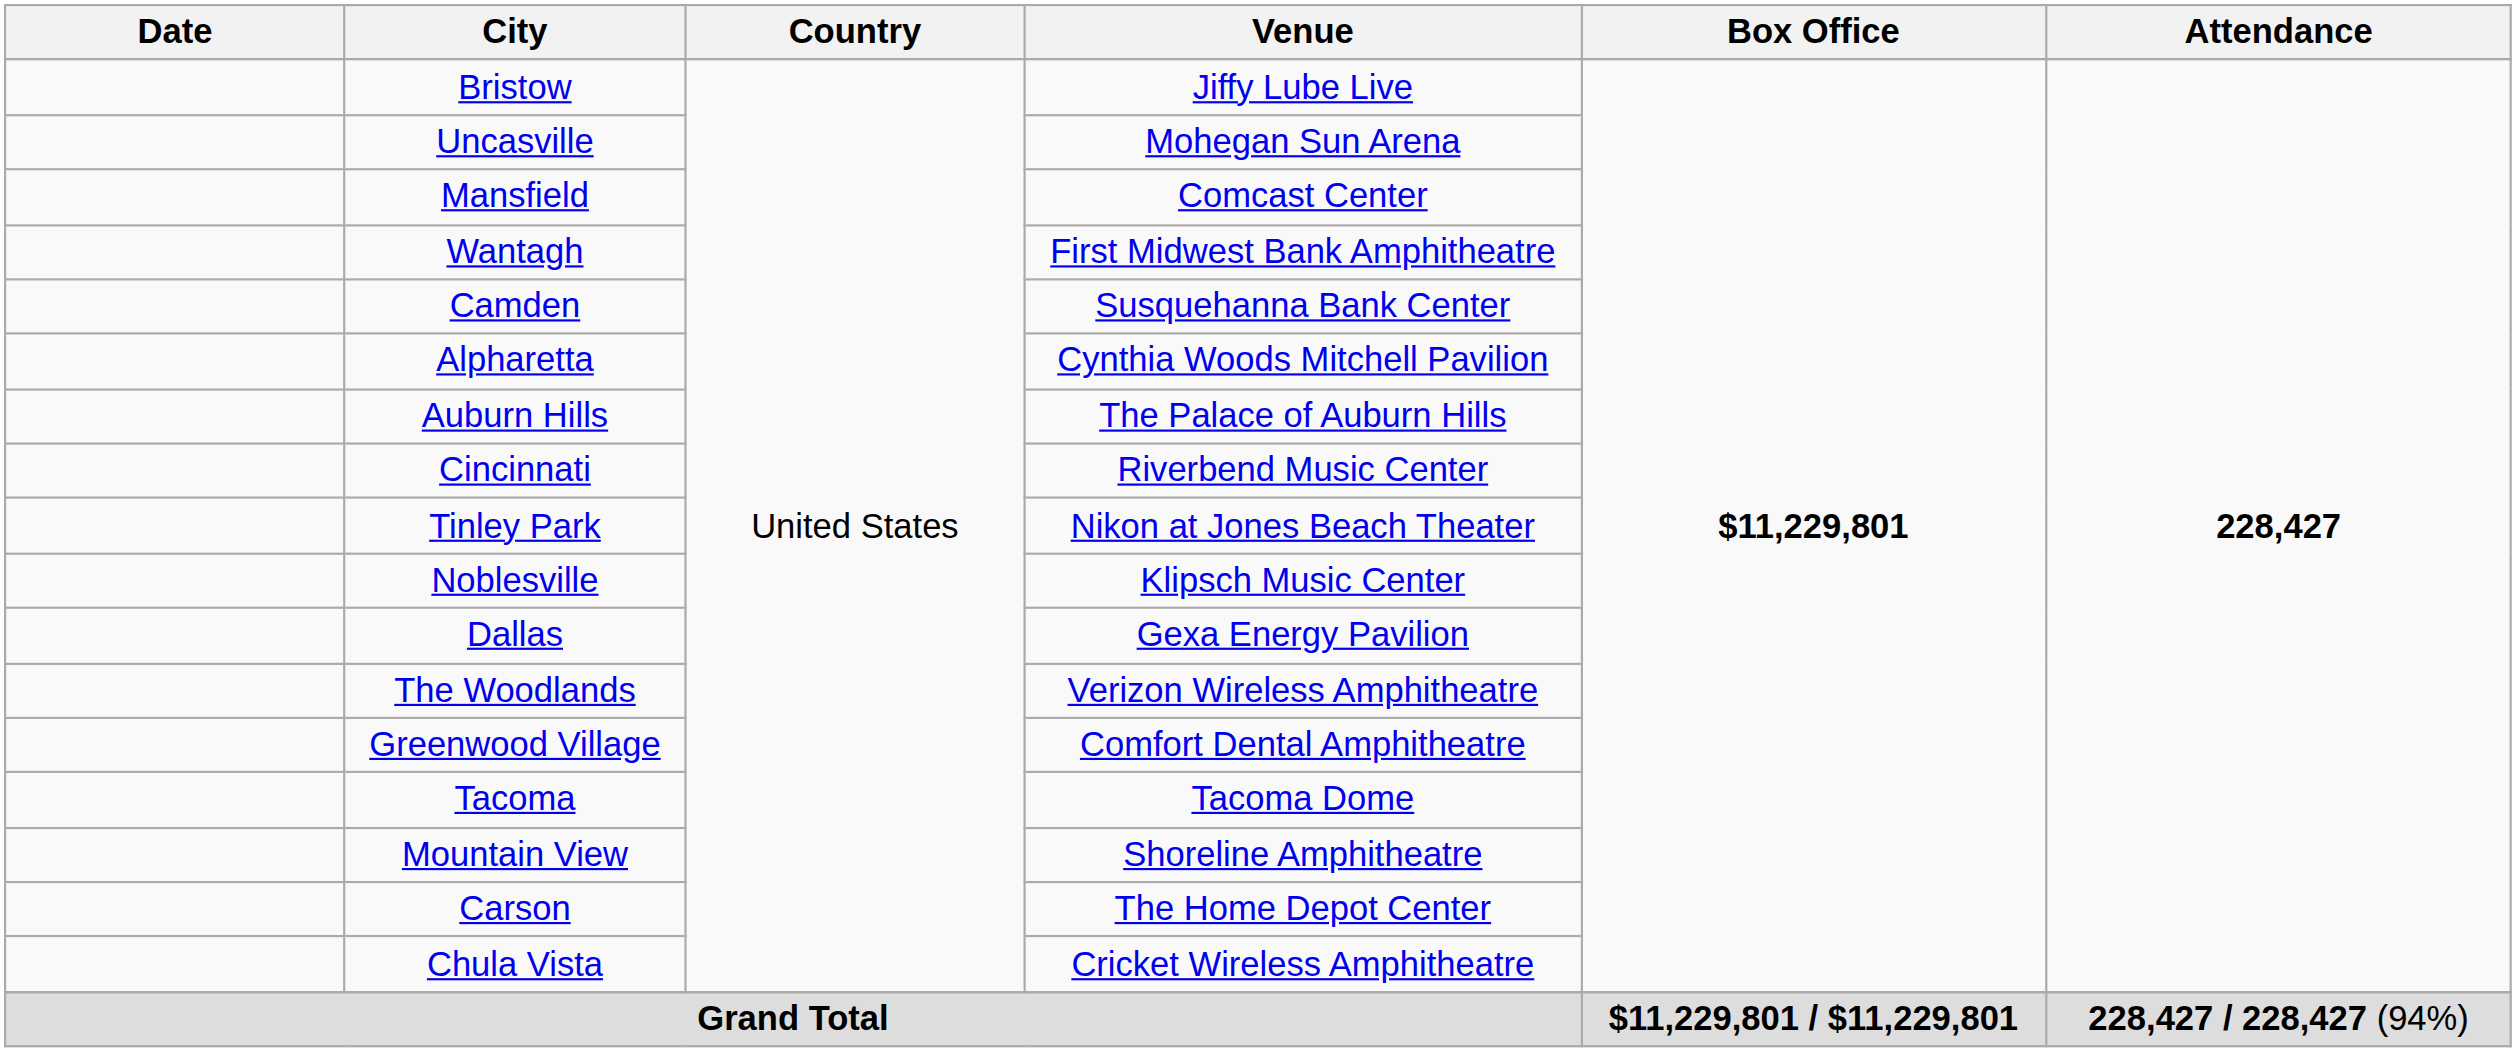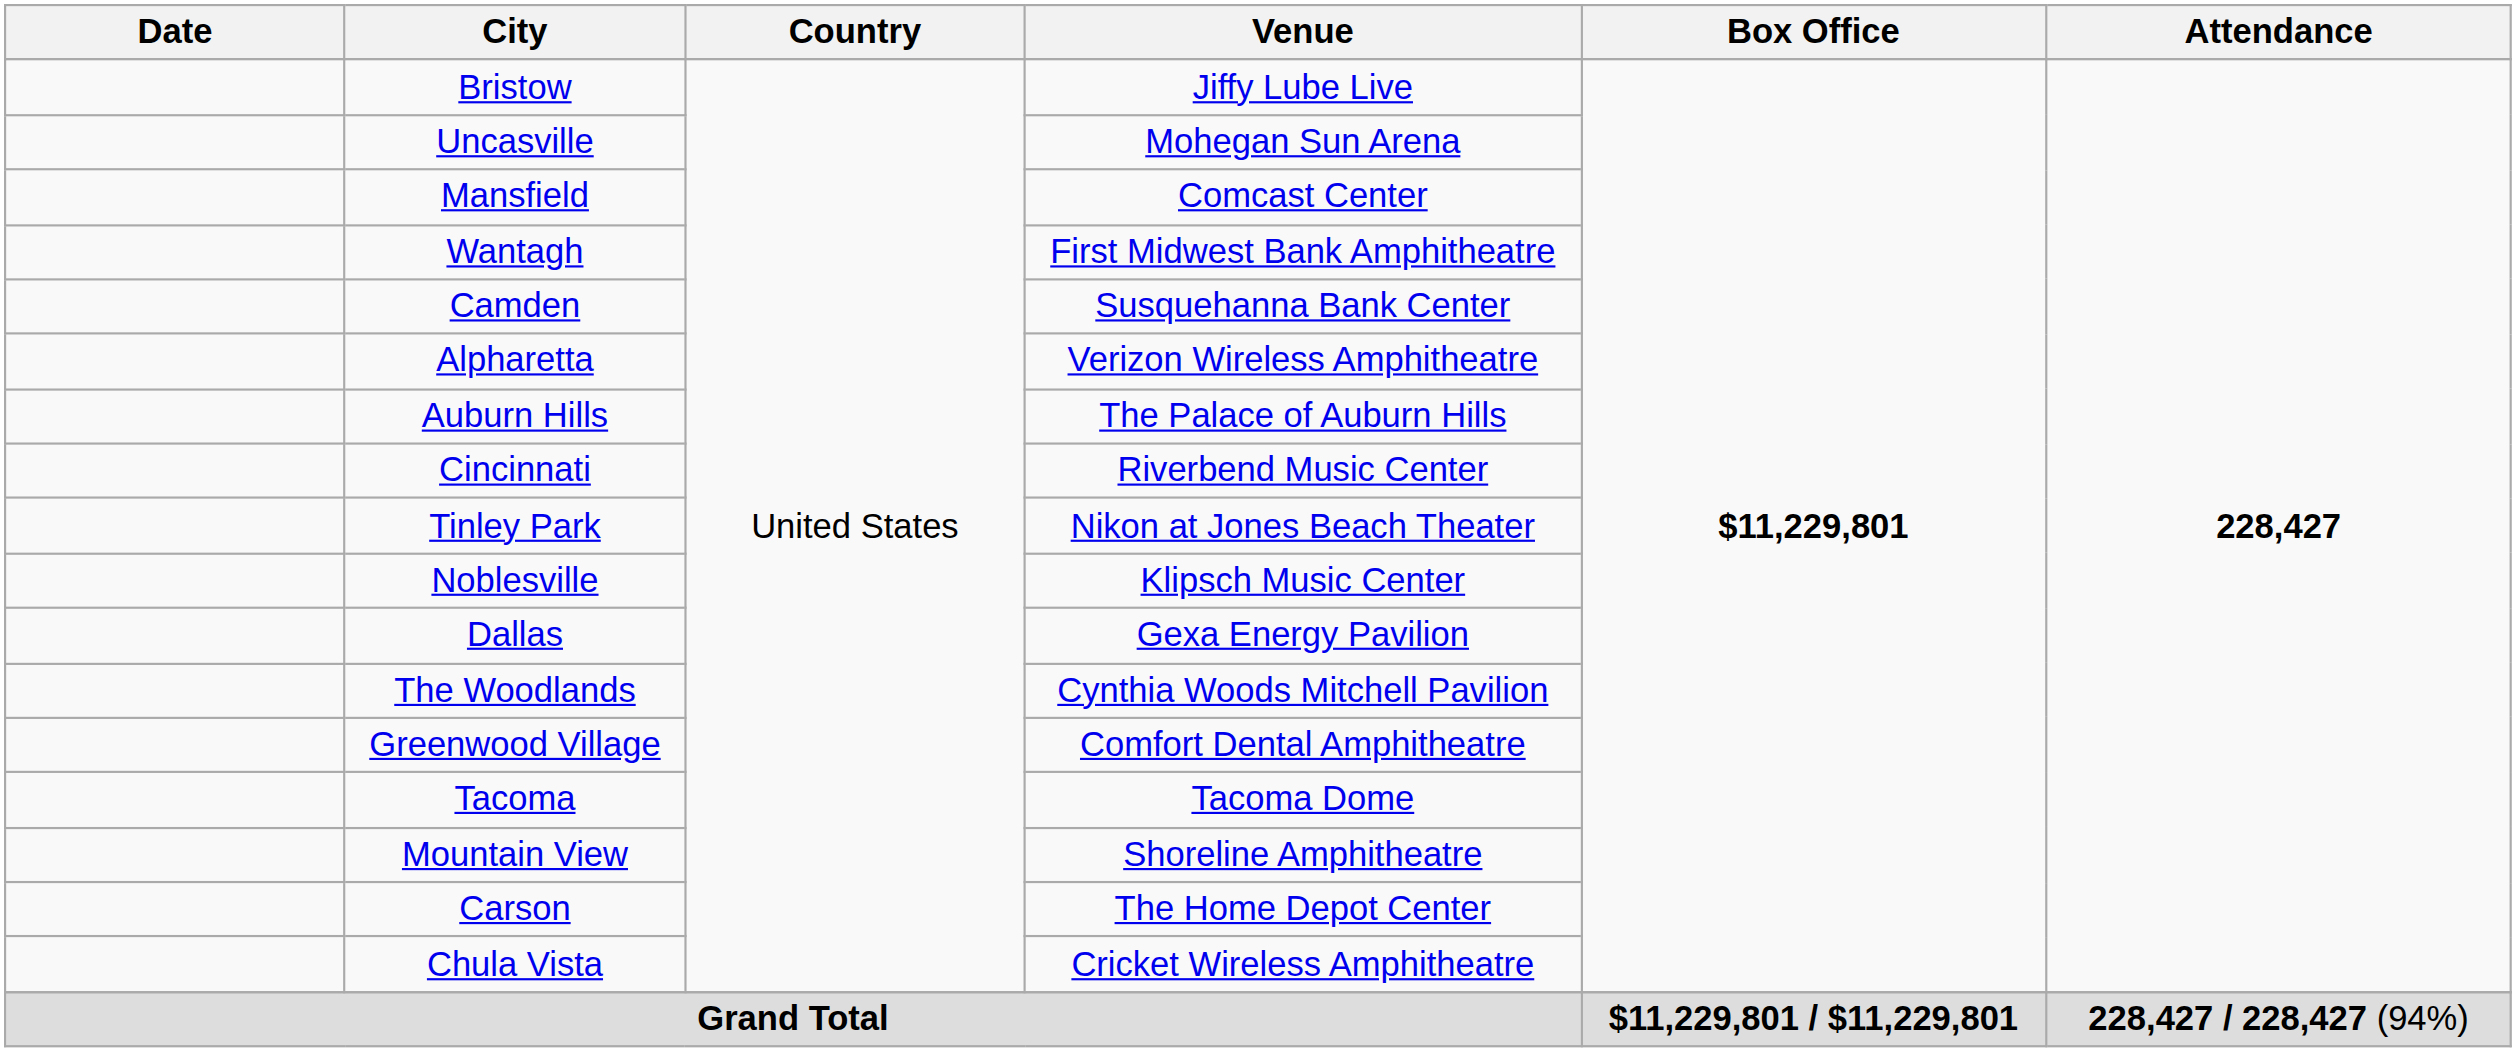Alpharetta | Venue: Cynthia Woods Mitchell Pavilion -> Verizon Wireless Amphitheatre
The Woodlands | Venue: Verizon Wireless Amphitheatre -> Cynthia Woods Mitchell Pavilion
